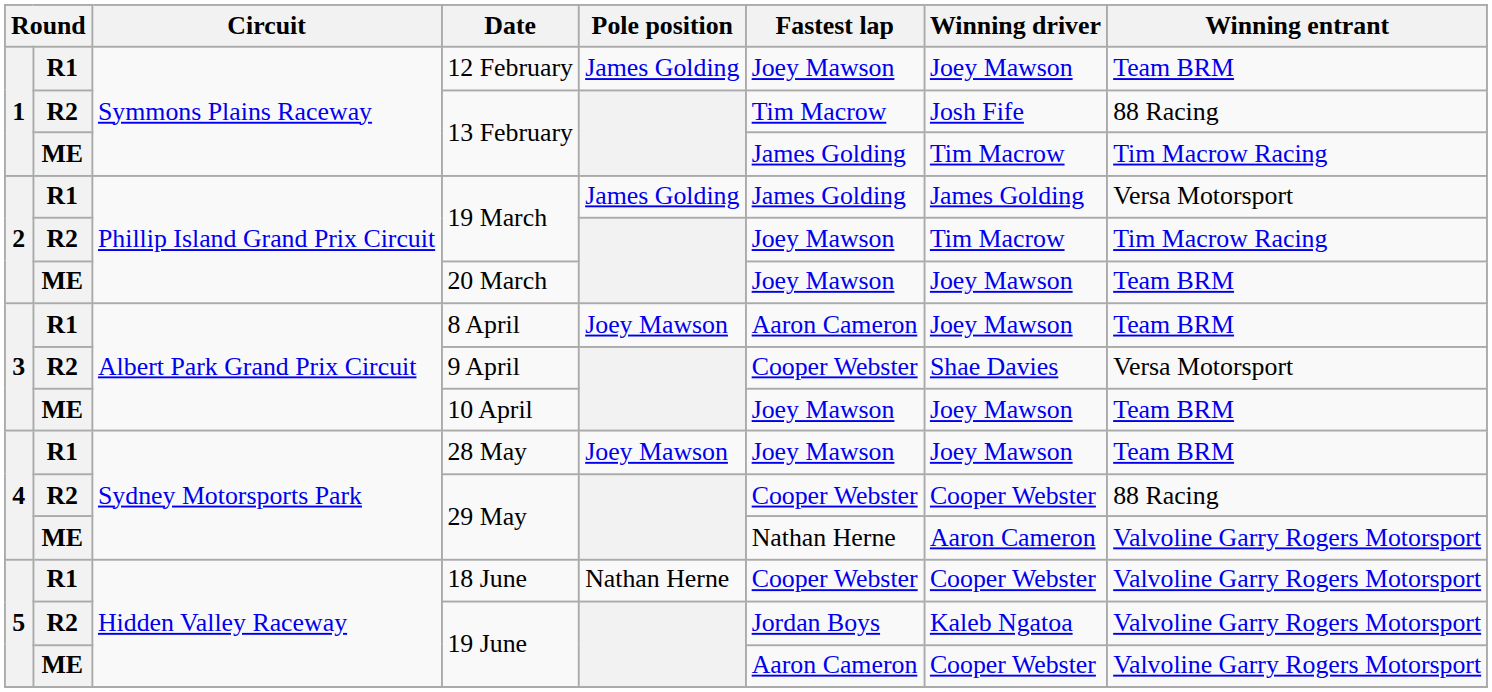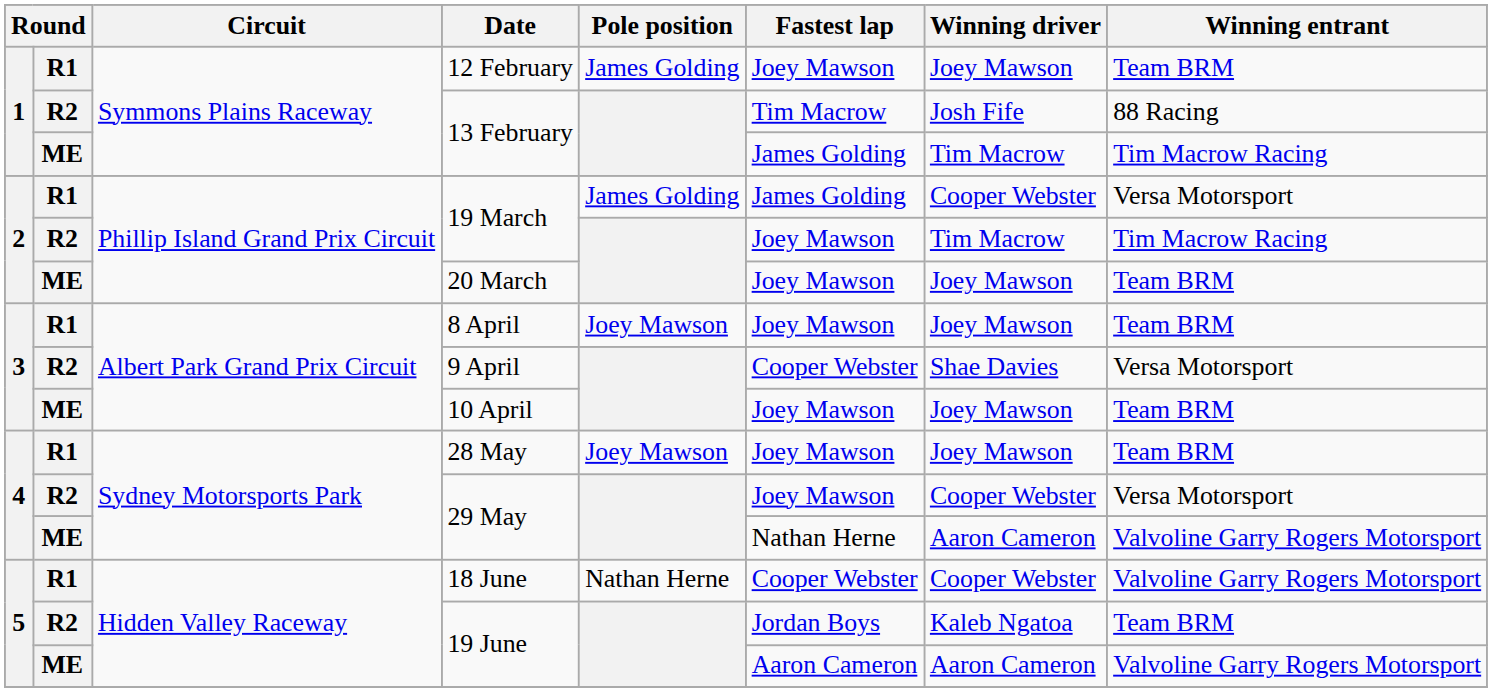R1 / 19 March | Winning driver: James Golding -> Cooper Webster
8 April | Fastest lap: Aaron Cameron -> Joey Mawson
R2 / 29 May | Fastest lap: Cooper Webster -> Joey Mawson
R2 / 29 May | Winning entrant: 88 Racing -> Versa Motorsport
R2 / 19 June | Winning entrant: Valvoline Garry Rogers Motorsport -> Team BRM
ME / 19 June | Winning driver: Cooper Webster -> Aaron Cameron
